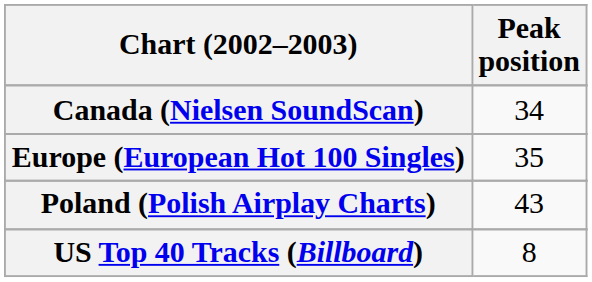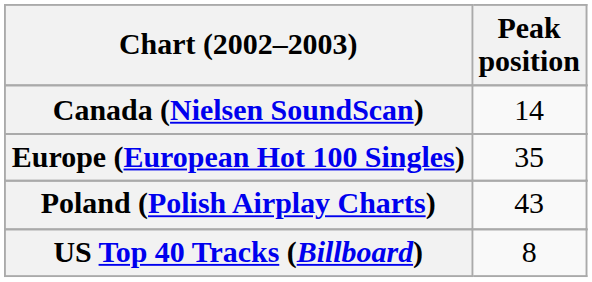Canada (Nielsen SoundScan) | Peak position: 34 -> 14
